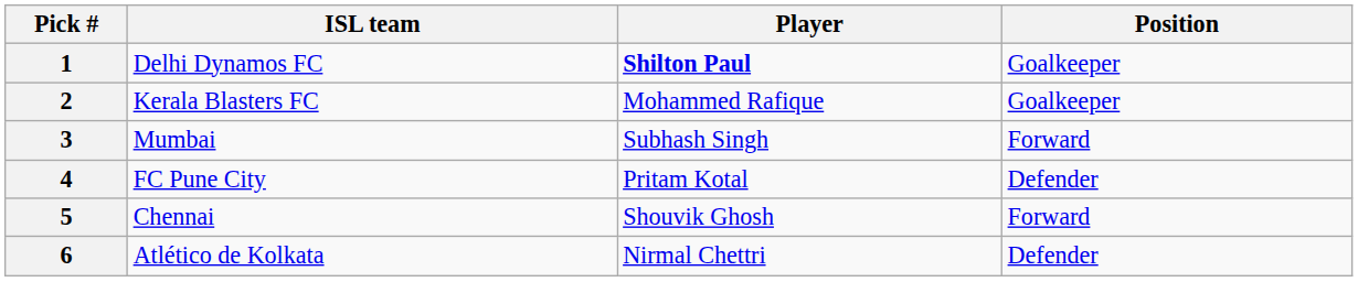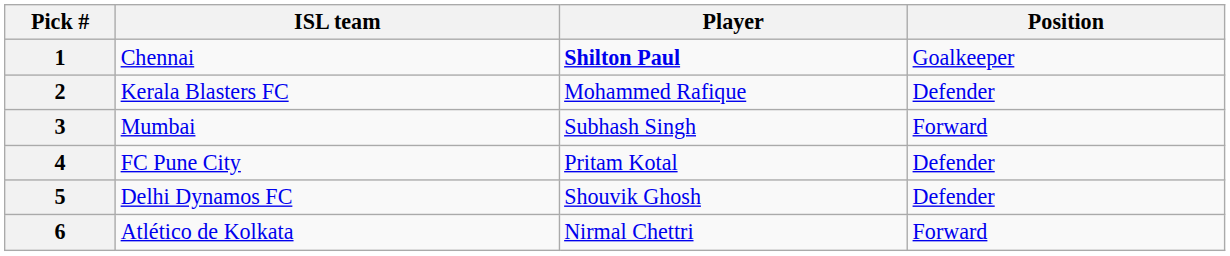1 | ISL team: Delhi Dynamos FC -> Chennai
2 | Position: Goalkeeper -> Defender
5 | ISL team: Chennai -> Delhi Dynamos FC
5 | Position: Forward -> Defender
6 | Position: Defender -> Forward
